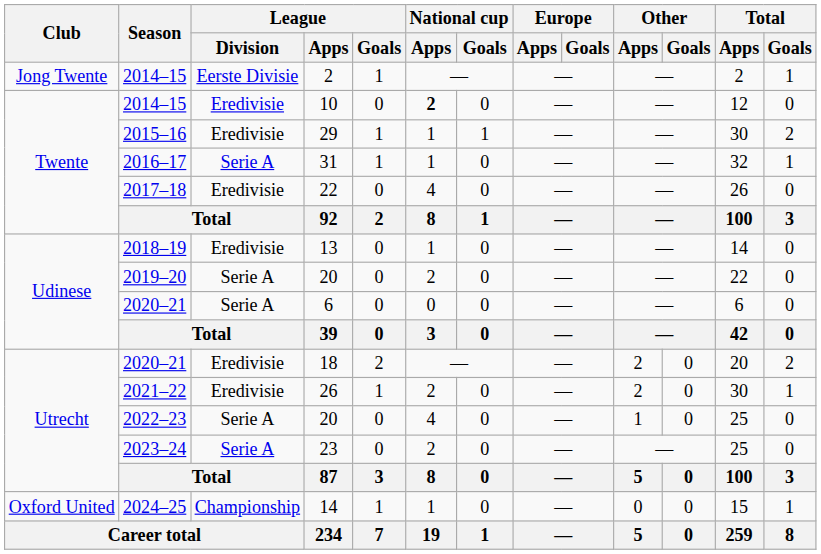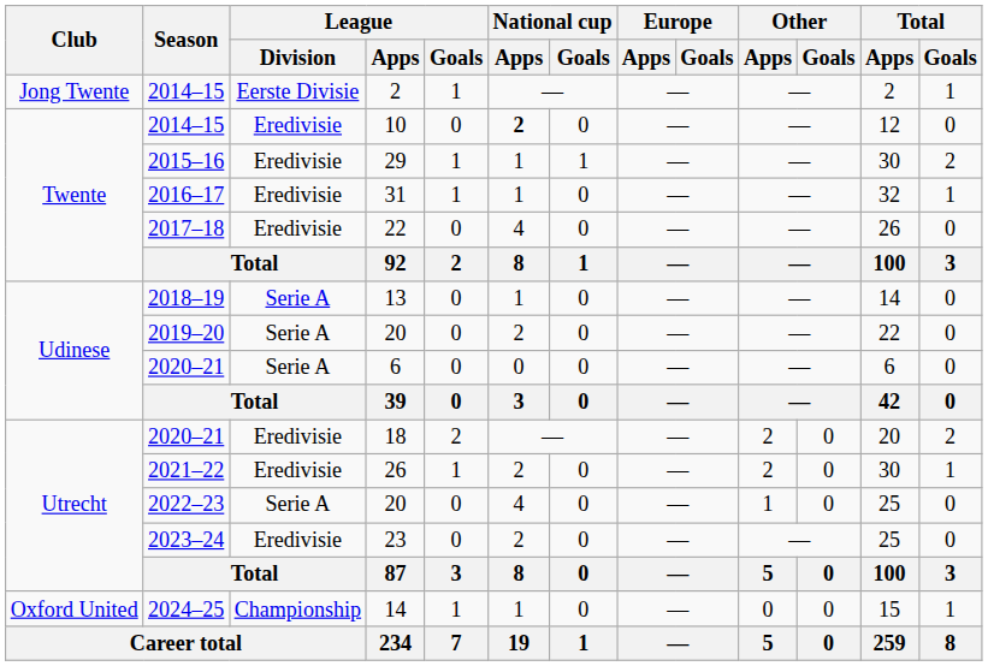31 | League / Division: Serie A -> Eredivisie
13 | League / Division: Eredivisie -> Serie A
23 | League / Division: Serie A -> Eredivisie
